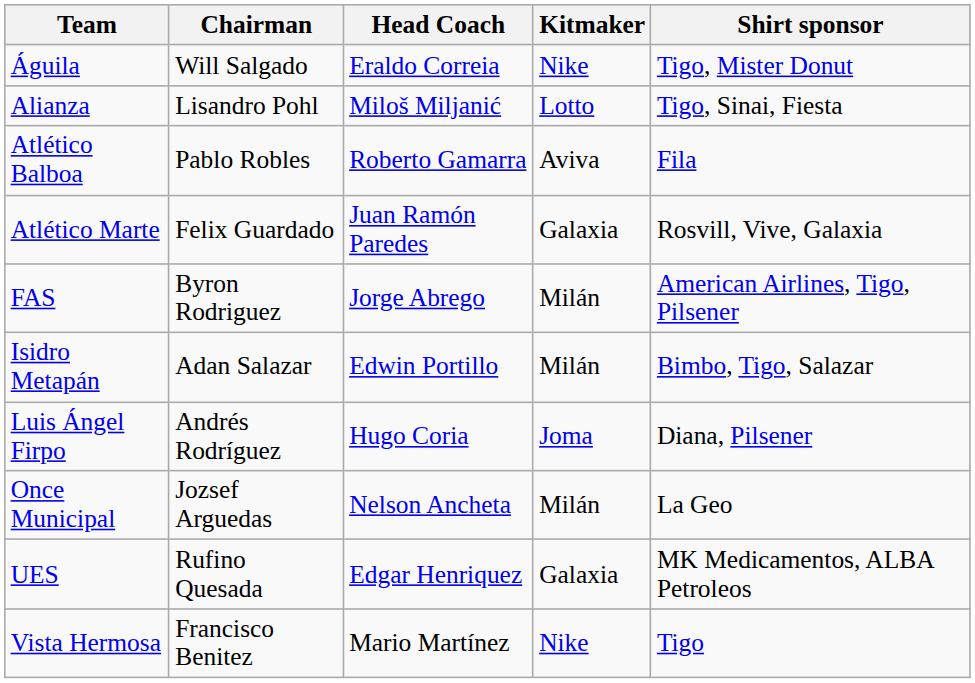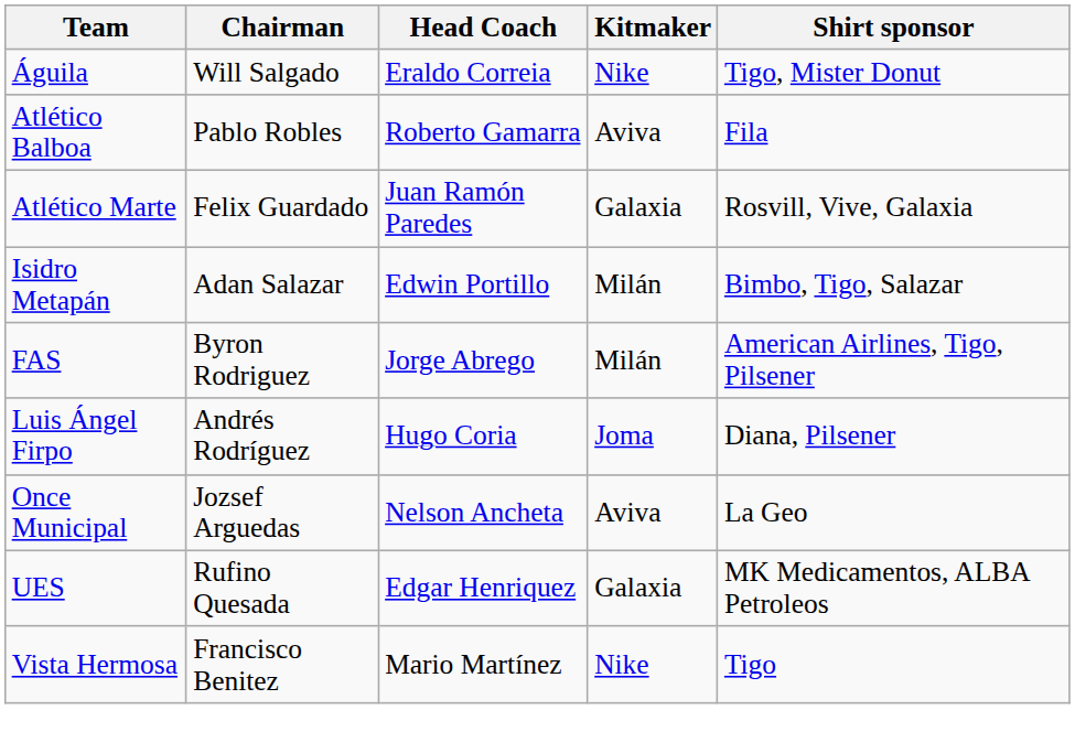- row: Alianza | Lisandro Pohl | Miloš Miljanić | Lotto | Tigo, Sinai, Fiesta
rows swapped: FAS <-> Isidro Metapán
Once Municipal | Kitmaker: Milán -> Aviva
